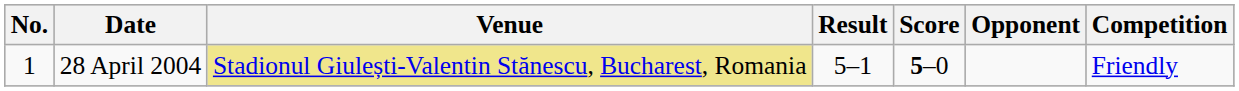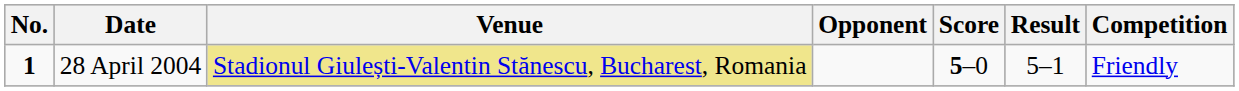columns swapped: Opponent <-> Result
28 April 2004 | No.: normal -> bold
